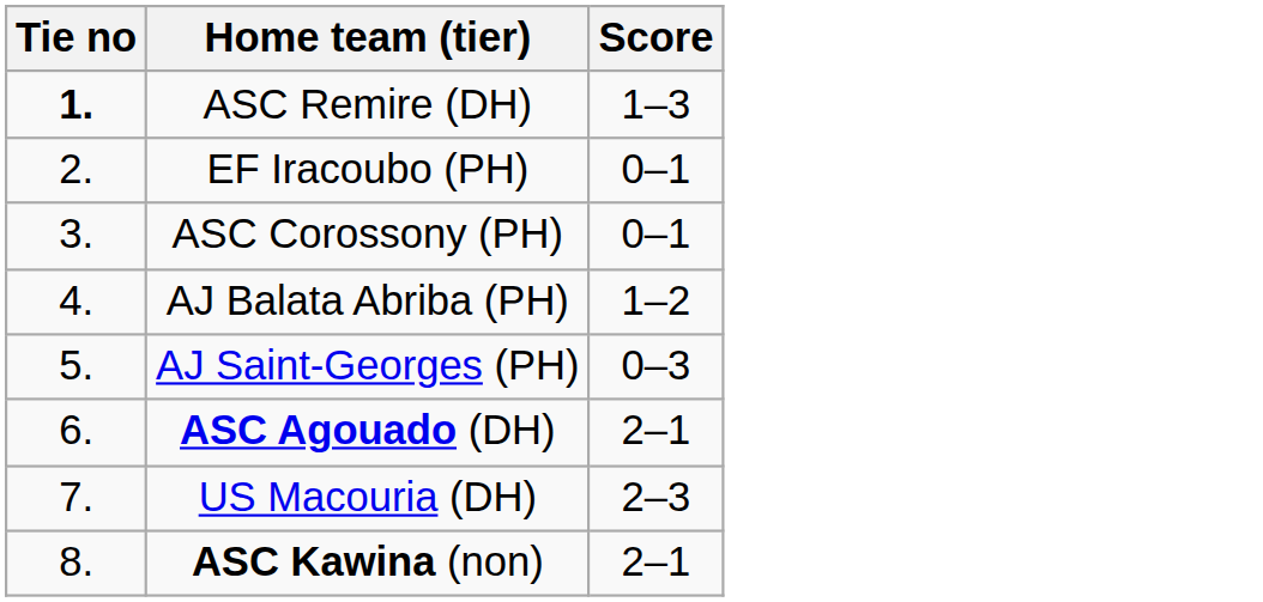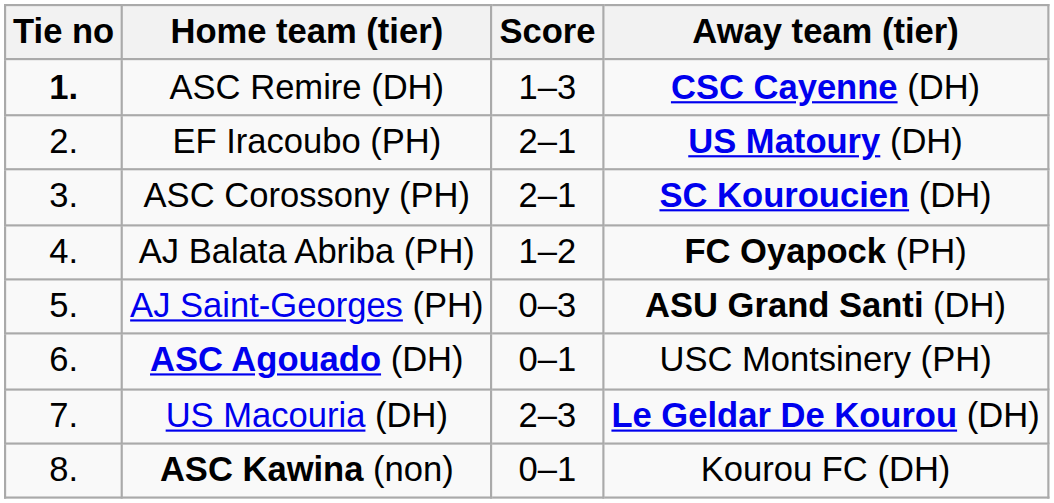+ column: Away team (tier) | CSC Cayenne (DH) | US Matoury (DH) | SC Kouroucien (DH) | FC Oyapock (PH) | ASU Grand Santi (DH) | USC Montsinery (PH) | Le Geldar De Kourou (DH) | Kourou FC (DH)
EF Iracoubo (PH) | Score: 0–1 -> 2–1
ASC Corossony (PH) | Score: 0–1 -> 2–1
ASC Agouado (DH) | Score: 2–1 -> 0–1
ASC Kawina (non) | Score: 2–1 -> 0–1
